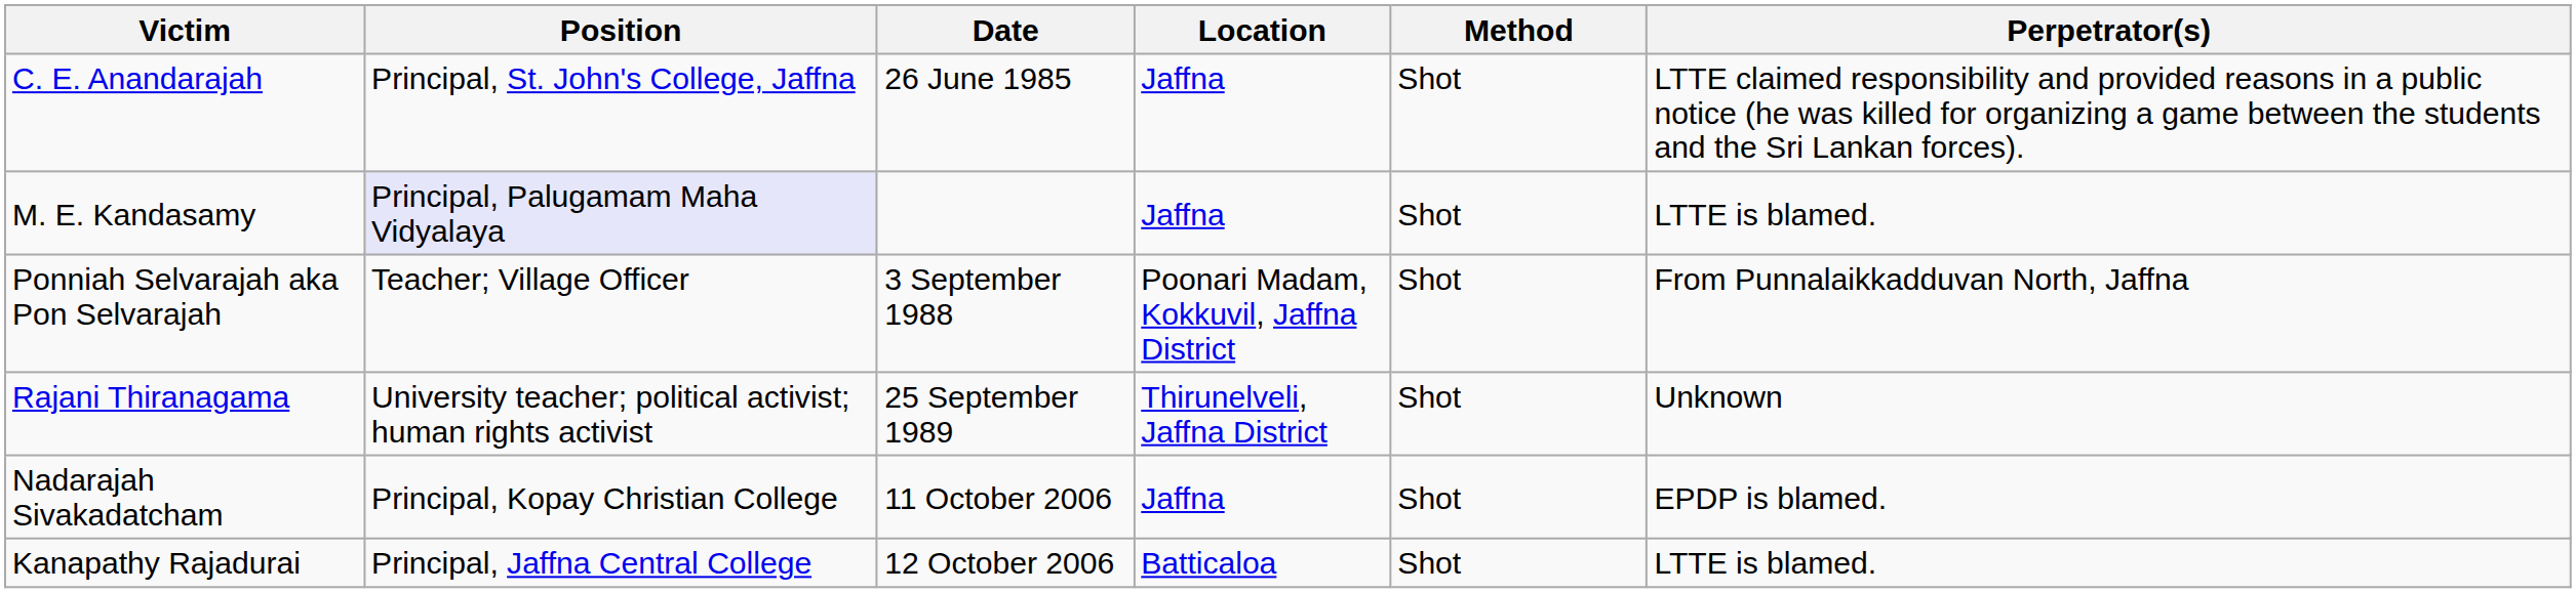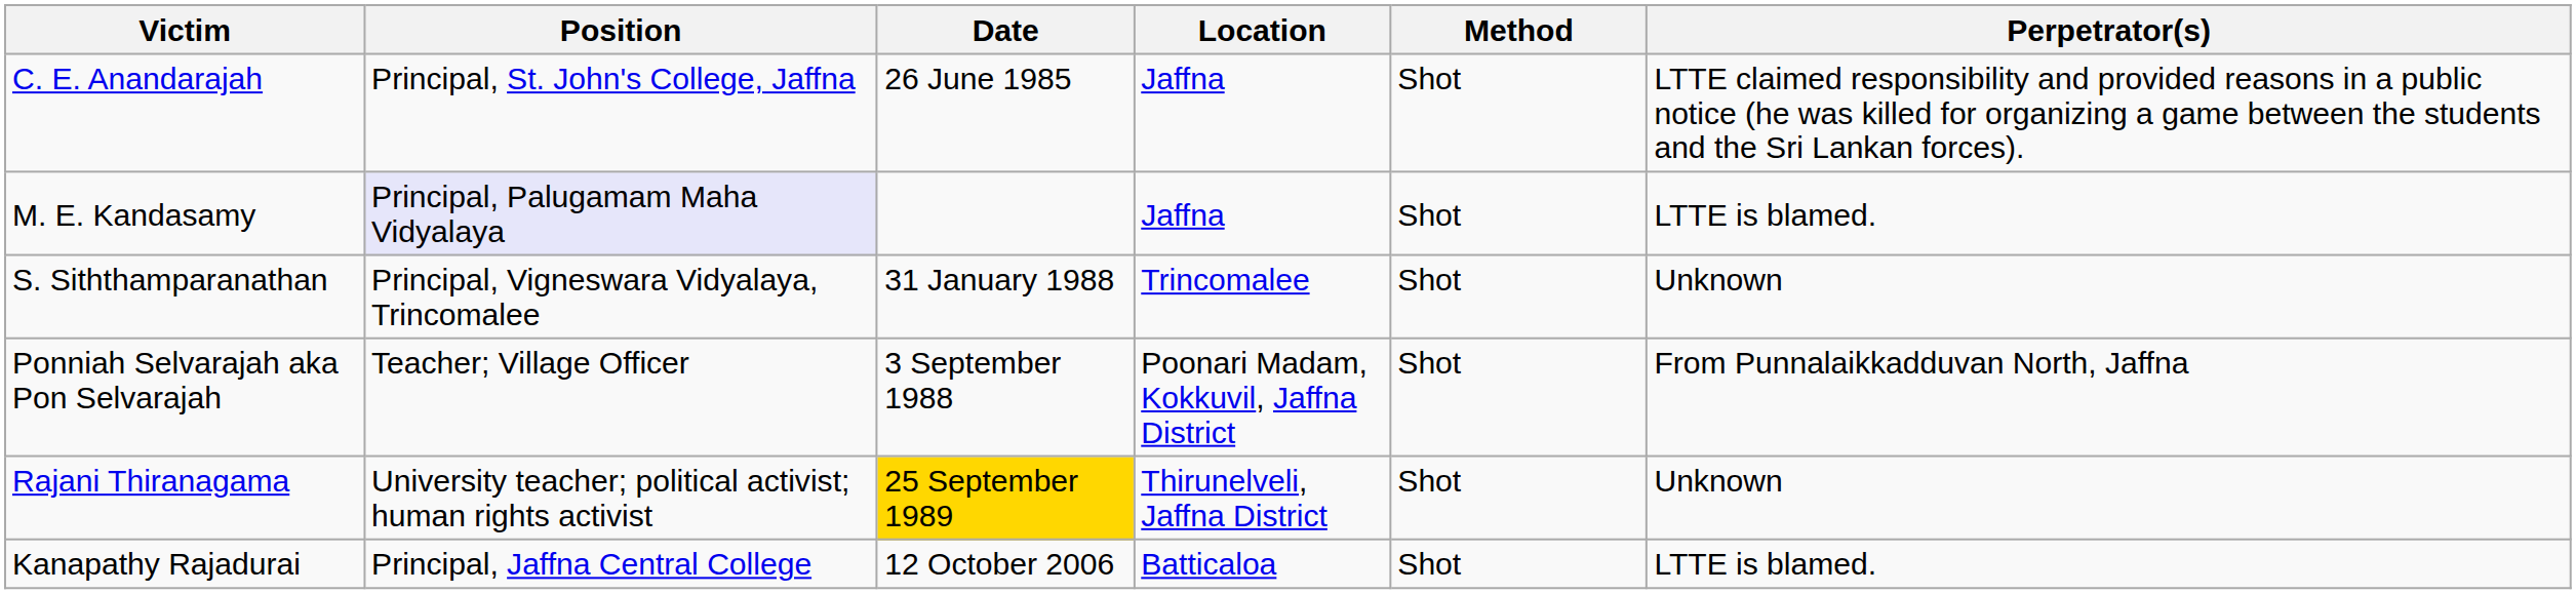+ row: S. Siththamparanathan | Principal, Vigneswara Vidyalaya, Trincomalee | 31 January 1988 | Trincomalee | Shot | Unknown
Rajani Thiranagama | Date: no background -> gold background
- row: Nadarajah Sivakadatcham | Principal, Kopay Christian College | 11 October 2006 | Jaffna | Shot | EPDP is blamed.
